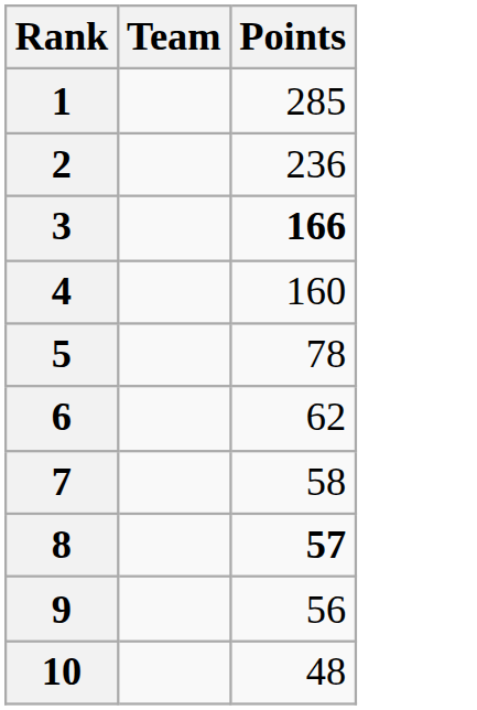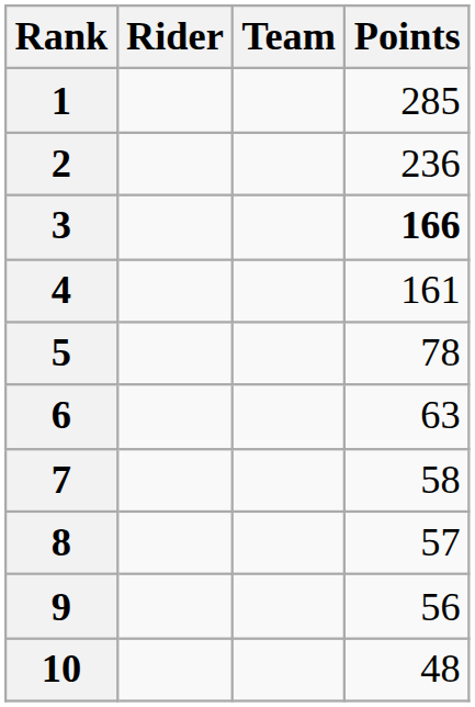+ column: Rider
4 | Points: 160 -> 161
6 | Points: 62 -> 63
8 | Points: bold -> normal
